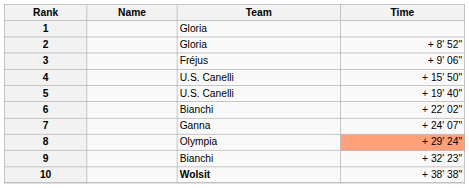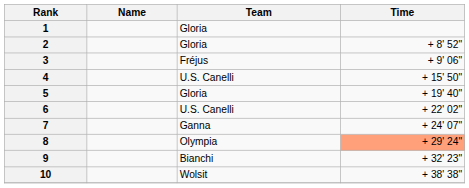5 | Team: U.S. Canelli -> Gloria
6 | Team: Bianchi -> U.S. Canelli
10 | Team: bold -> normal
